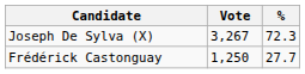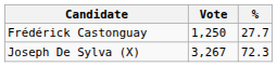rows swapped: Joseph De Sylva (X) <-> Frédérick Castonguay
